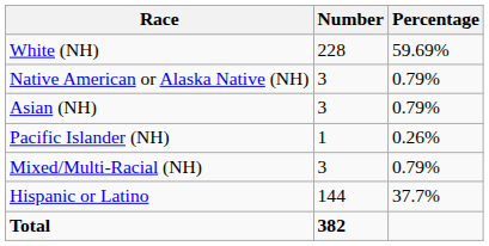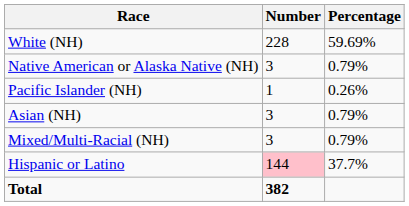rows swapped: Asian (NH) <-> Pacific Islander (NH)
Hispanic or Latino | Number: no background -> pink background
